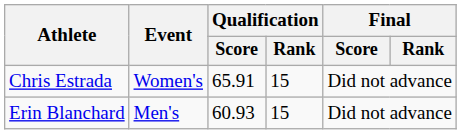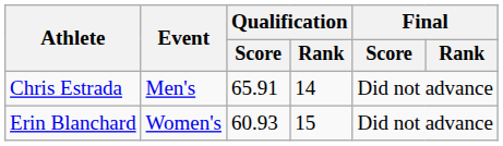Chris Estrada | Event: Women's -> Men's
Chris Estrada | Qualification / Rank: 15 -> 14
Erin Blanchard | Event: Men's -> Women's
